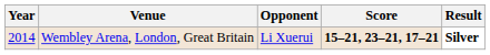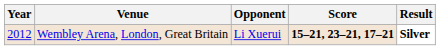Wembley Arena, London, Great Britain | Year: 2014 -> 2012
